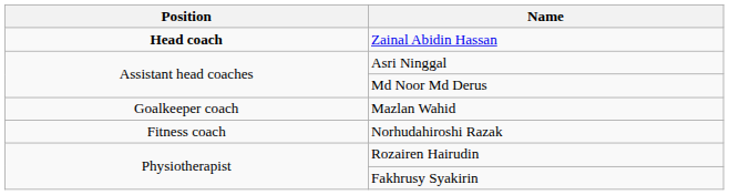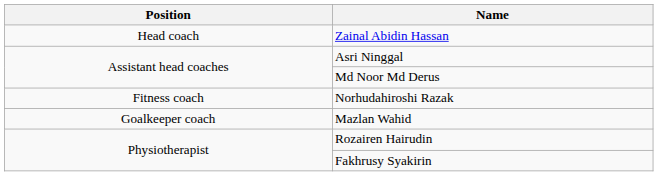Zainal Abidin Hassan | Position: bold -> normal
rows swapped: Mazlan Wahid <-> Norhudahiroshi Razak
